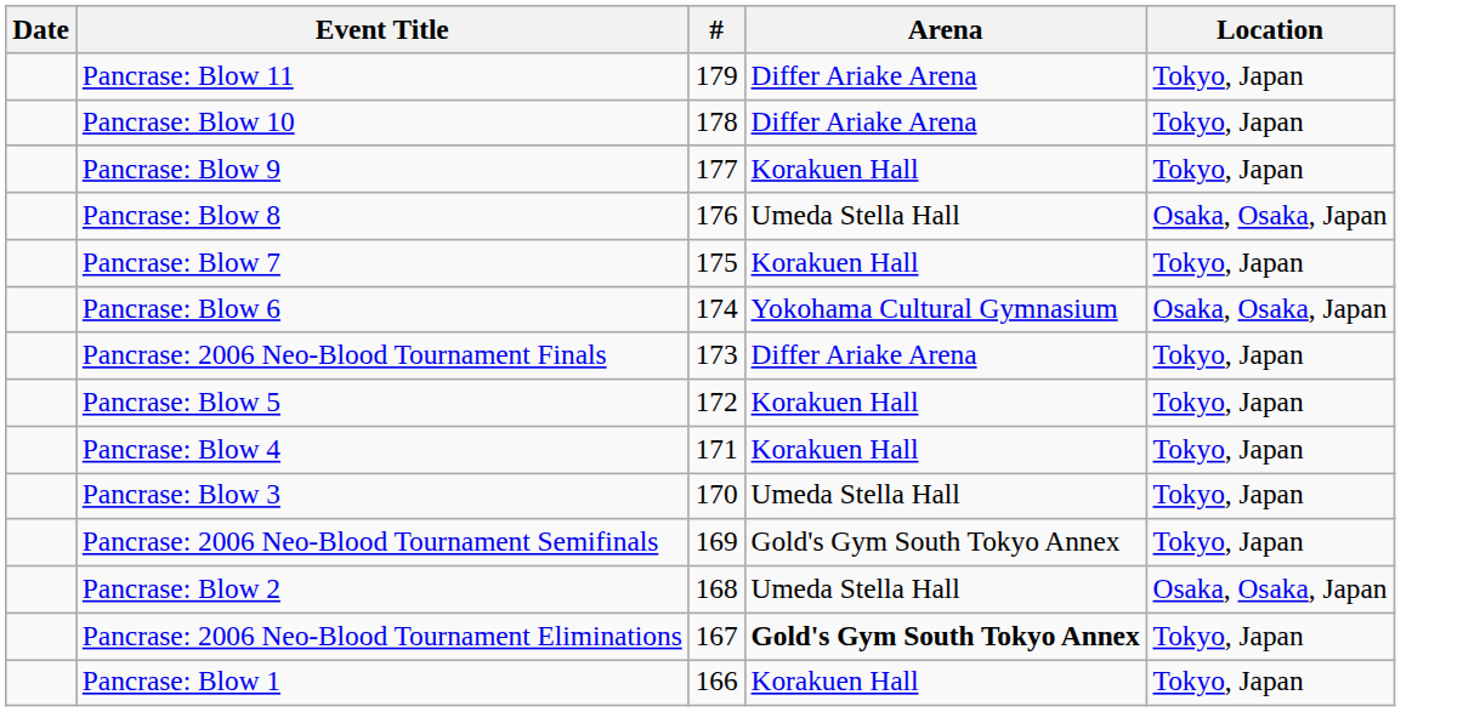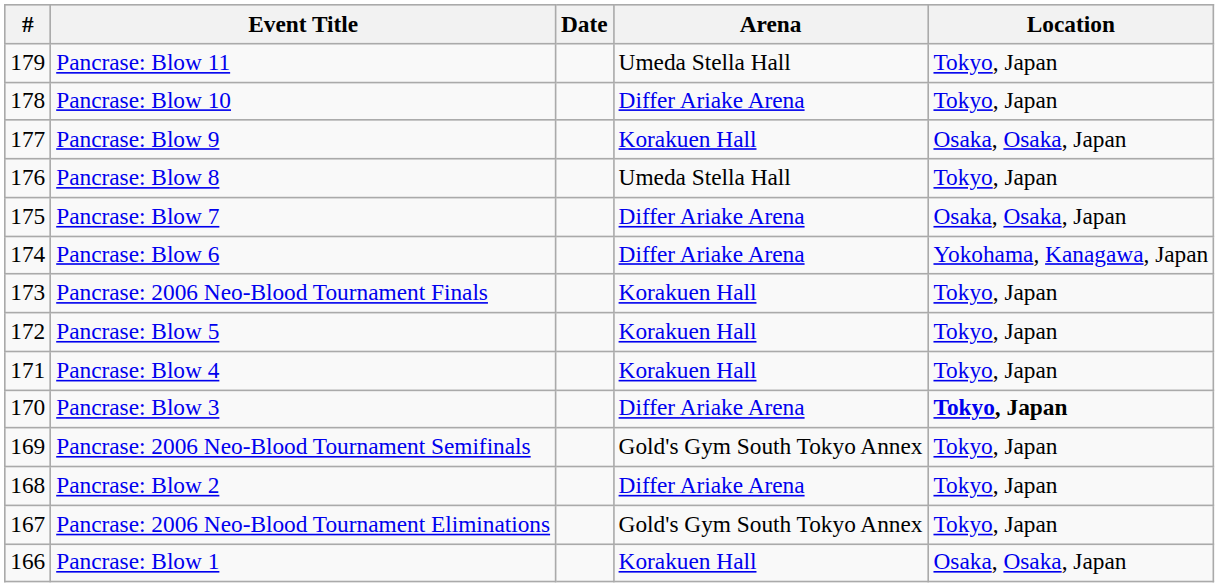columns swapped: # <-> Date
Pancrase: Blow 11 | Arena: Differ Ariake Arena -> Umeda Stella Hall
Pancrase: Blow 9 | Location: Tokyo, Japan -> Osaka, Osaka, Japan
Pancrase: Blow 8 | Location: Osaka, Osaka, Japan -> Tokyo, Japan
Pancrase: Blow 7 | Arena: Korakuen Hall -> Differ Ariake Arena
Pancrase: Blow 7 | Location: Tokyo, Japan -> Osaka, Osaka, Japan
Pancrase: Blow 6 | Arena: Yokohama Cultural Gymnasium -> Differ Ariake Arena
Pancrase: Blow 6 | Location: Osaka, Osaka, Japan -> Yokohama, Kanagawa, Japan
Pancrase: 2006 Neo-Blood Tournament Finals | Arena: Differ Ariake Arena -> Korakuen Hall
Pancrase: Blow 3 | Arena: Umeda Stella Hall -> Differ Ariake Arena
Pancrase: Blow 3 | Location: normal -> bold
Pancrase: Blow 2 | Arena: Umeda Stella Hall -> Differ Ariake Arena
Pancrase: Blow 2 | Location: Osaka, Osaka, Japan -> Tokyo, Japan
Pancrase: 2006 Neo-Blood Tournament Eliminations | Arena: bold -> normal
Pancrase: Blow 1 | Location: Tokyo, Japan -> Osaka, Osaka, Japan
